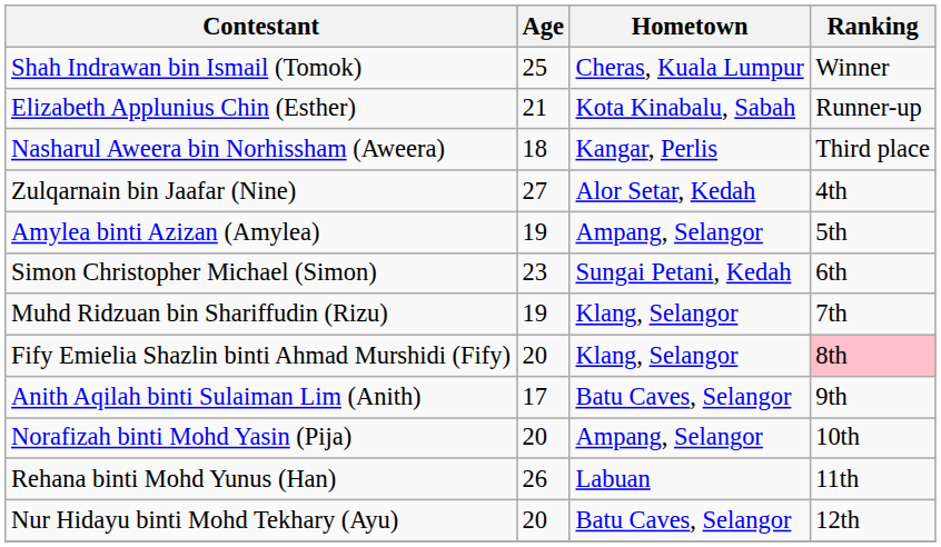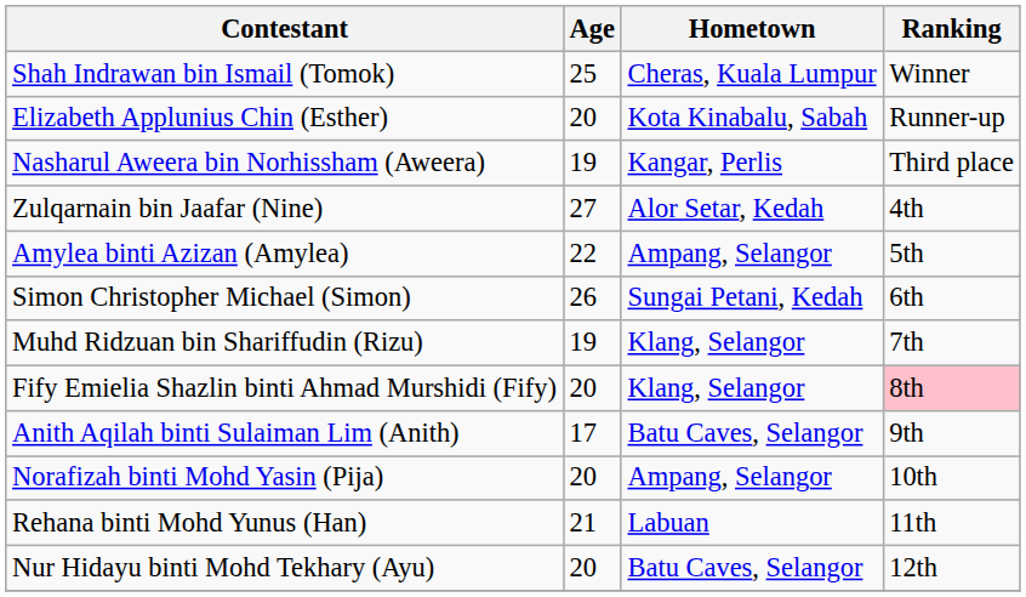Elizabeth Applunius Chin (Esther) | Age: 21 -> 20
Nasharul Aweera bin Norhissham (Aweera) | Age: 18 -> 19
Amylea binti Azizan (Amylea) | Age: 19 -> 22
Simon Christopher Michael (Simon) | Age: 23 -> 26
Rehana binti Mohd Yunus (Han) | Age: 26 -> 21
